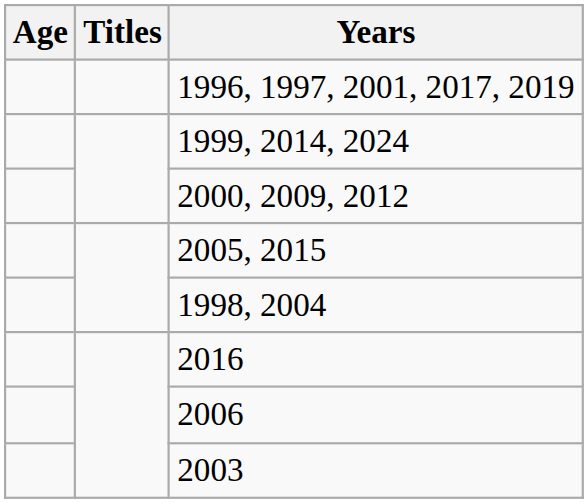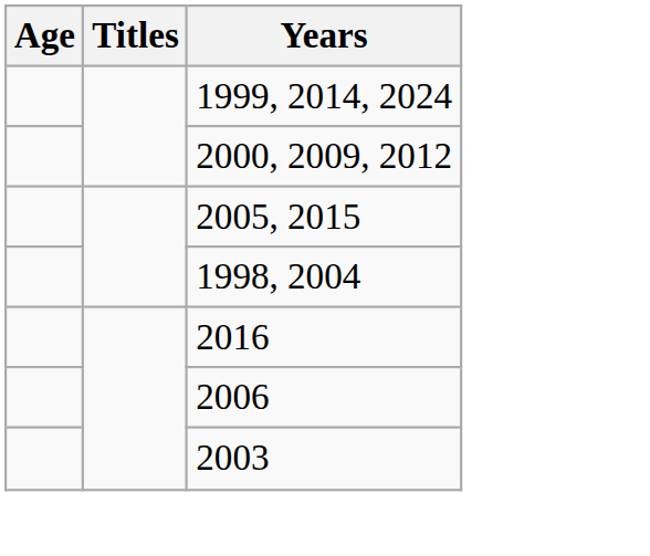- row: 1996, 1997, 2001, 2017, 2019
